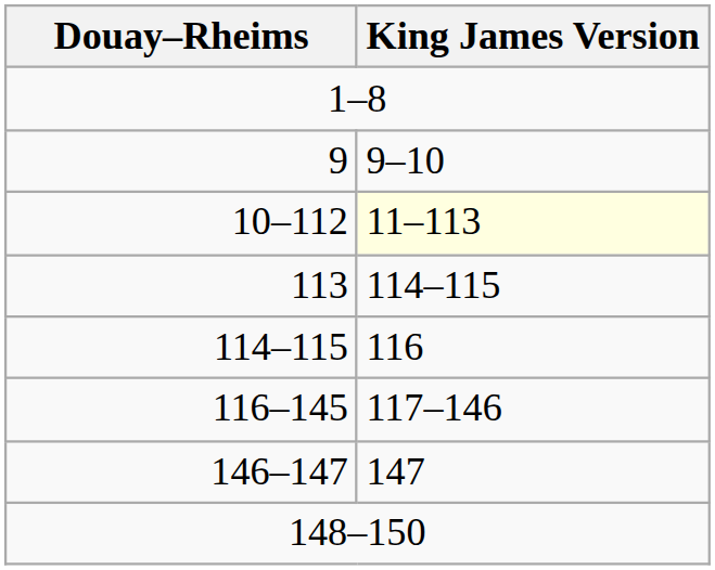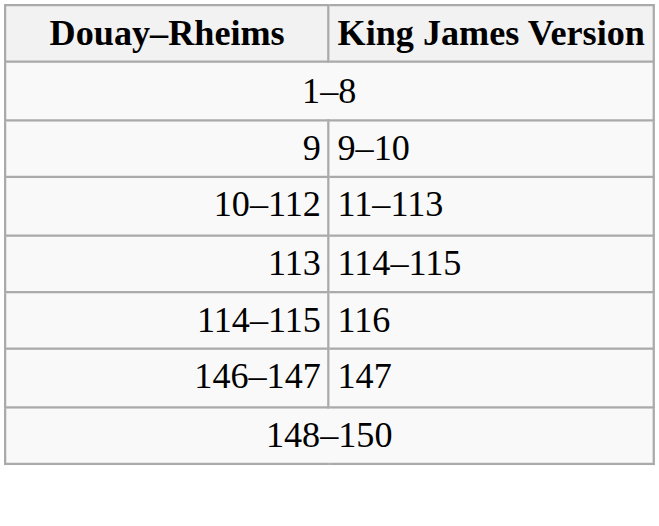10–112 | King James Version: lightyellow background -> no background
- row: 116–145 | 117–146
